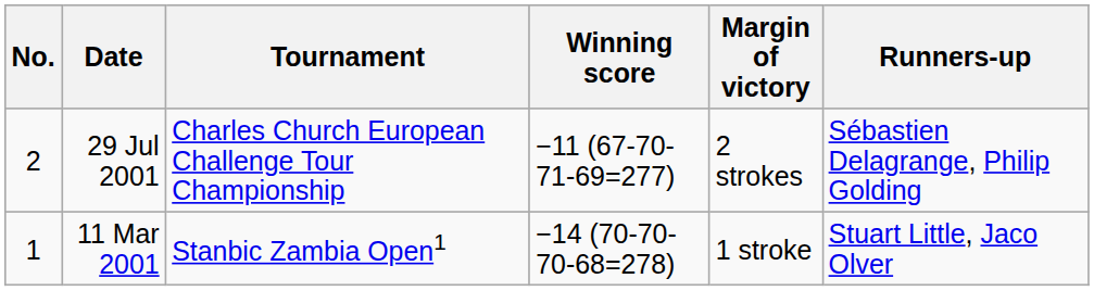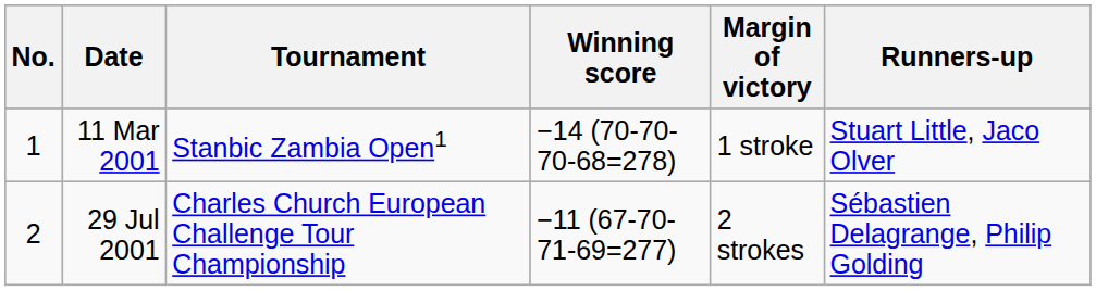rows swapped: 11 Mar 2001 <-> 29 Jul 2001
